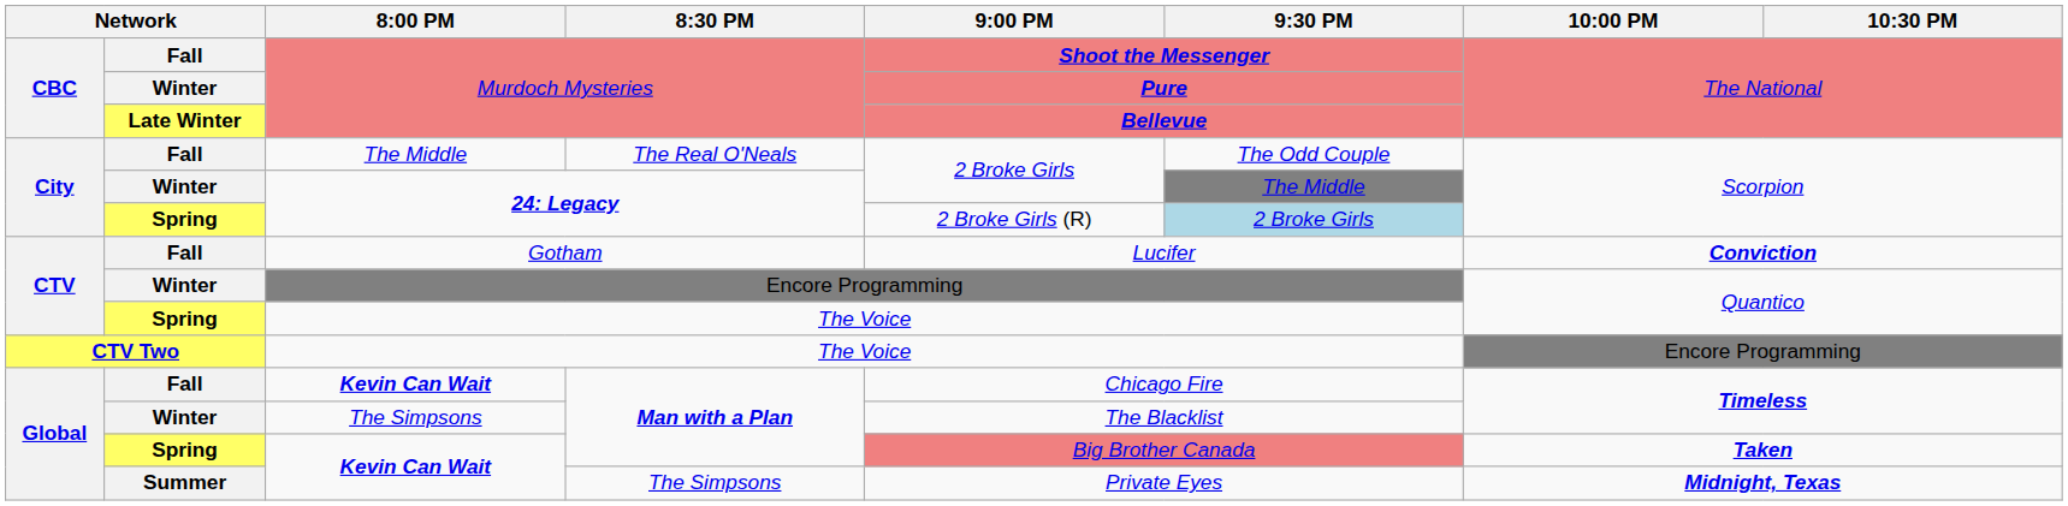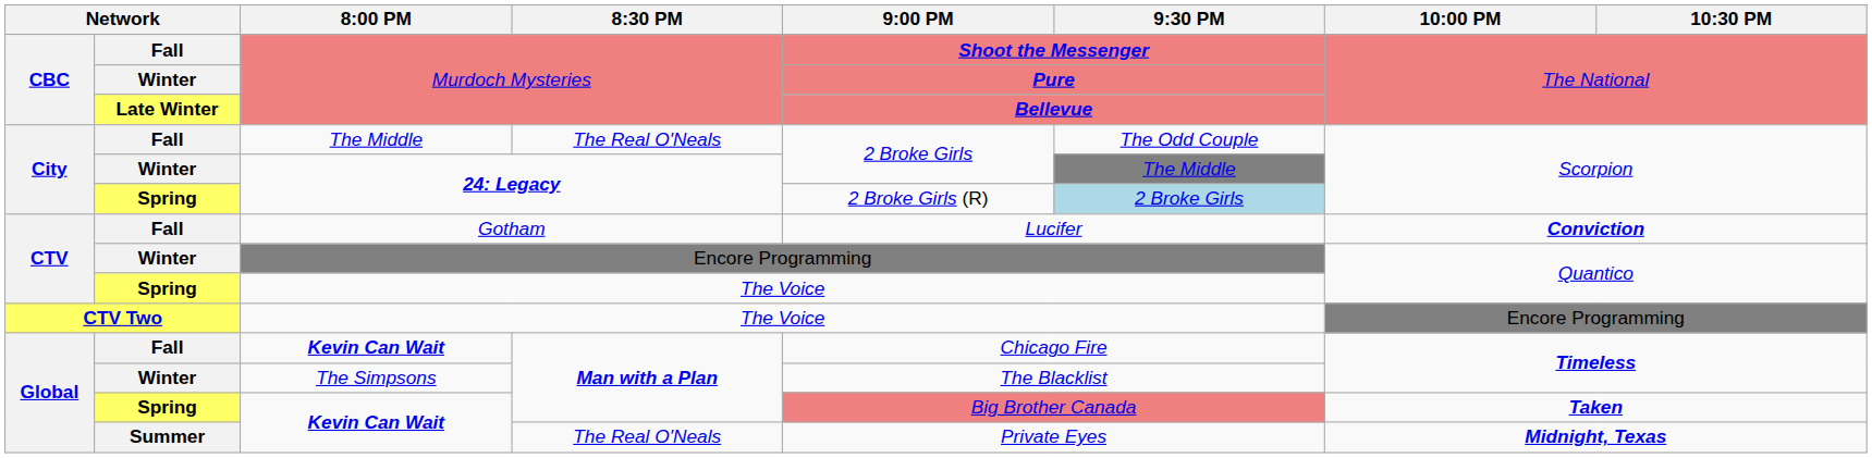Summer / Kevin Can Wait | 8:30 PM: The Simpsons -> The Real O'Neals
